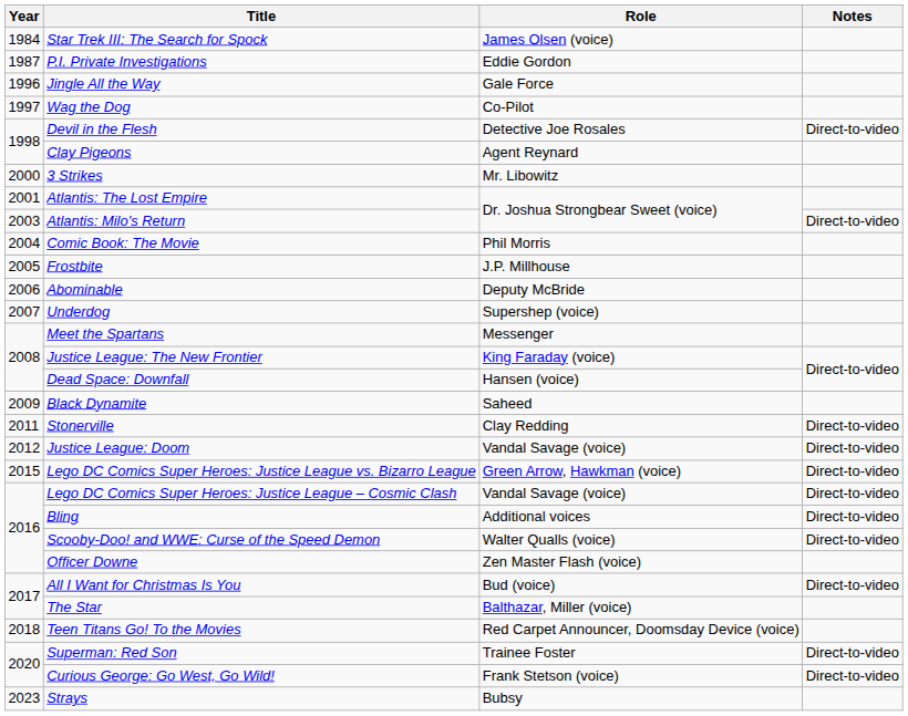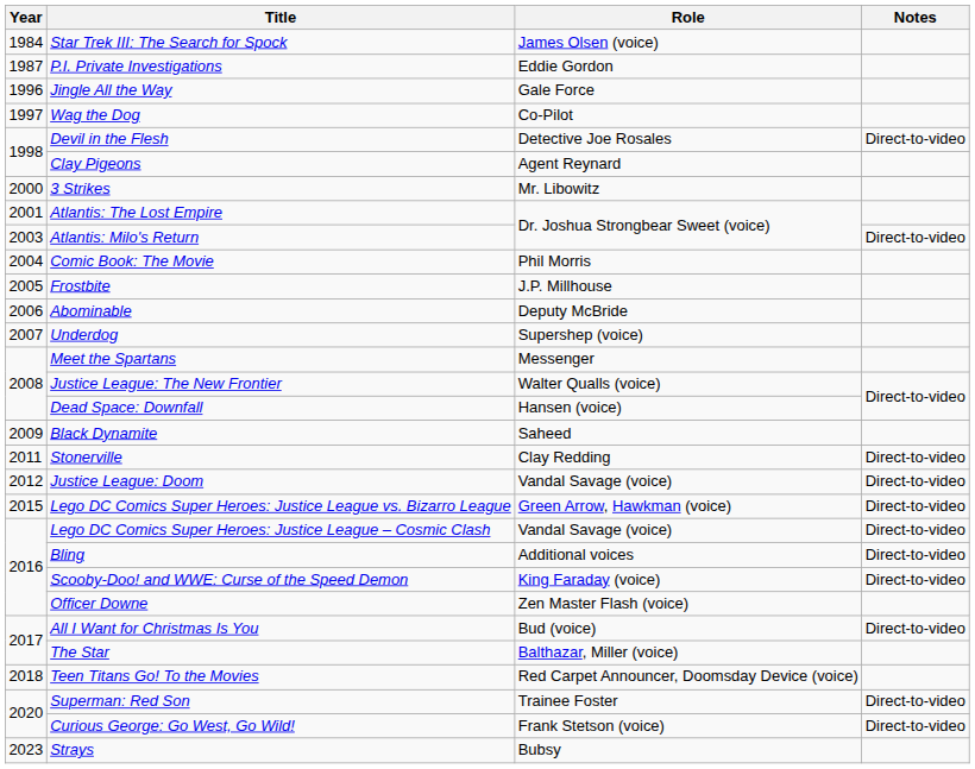Justice League: The New Frontier | Role: King Faraday (voice) -> Walter Qualls (voice)
Scooby-Doo! and WWE: Curse of the Speed Demon | Role: Walter Qualls (voice) -> King Faraday (voice)
